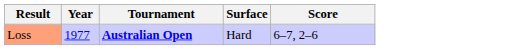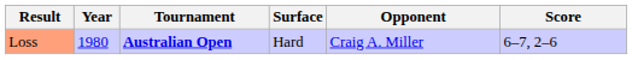+ column: Opponent | Craig A. Miller
Loss | Year: 1977 -> 1980
